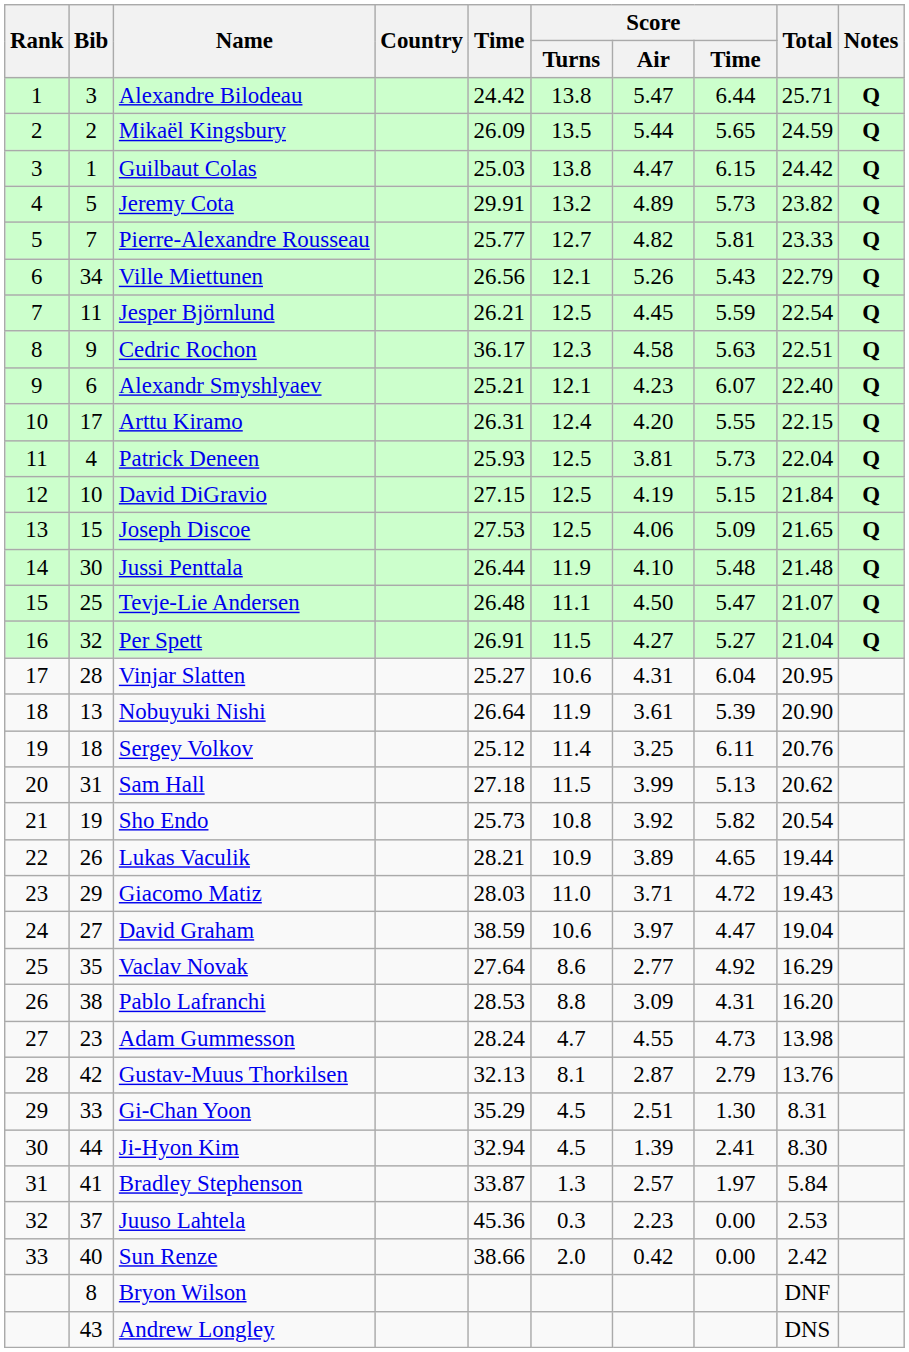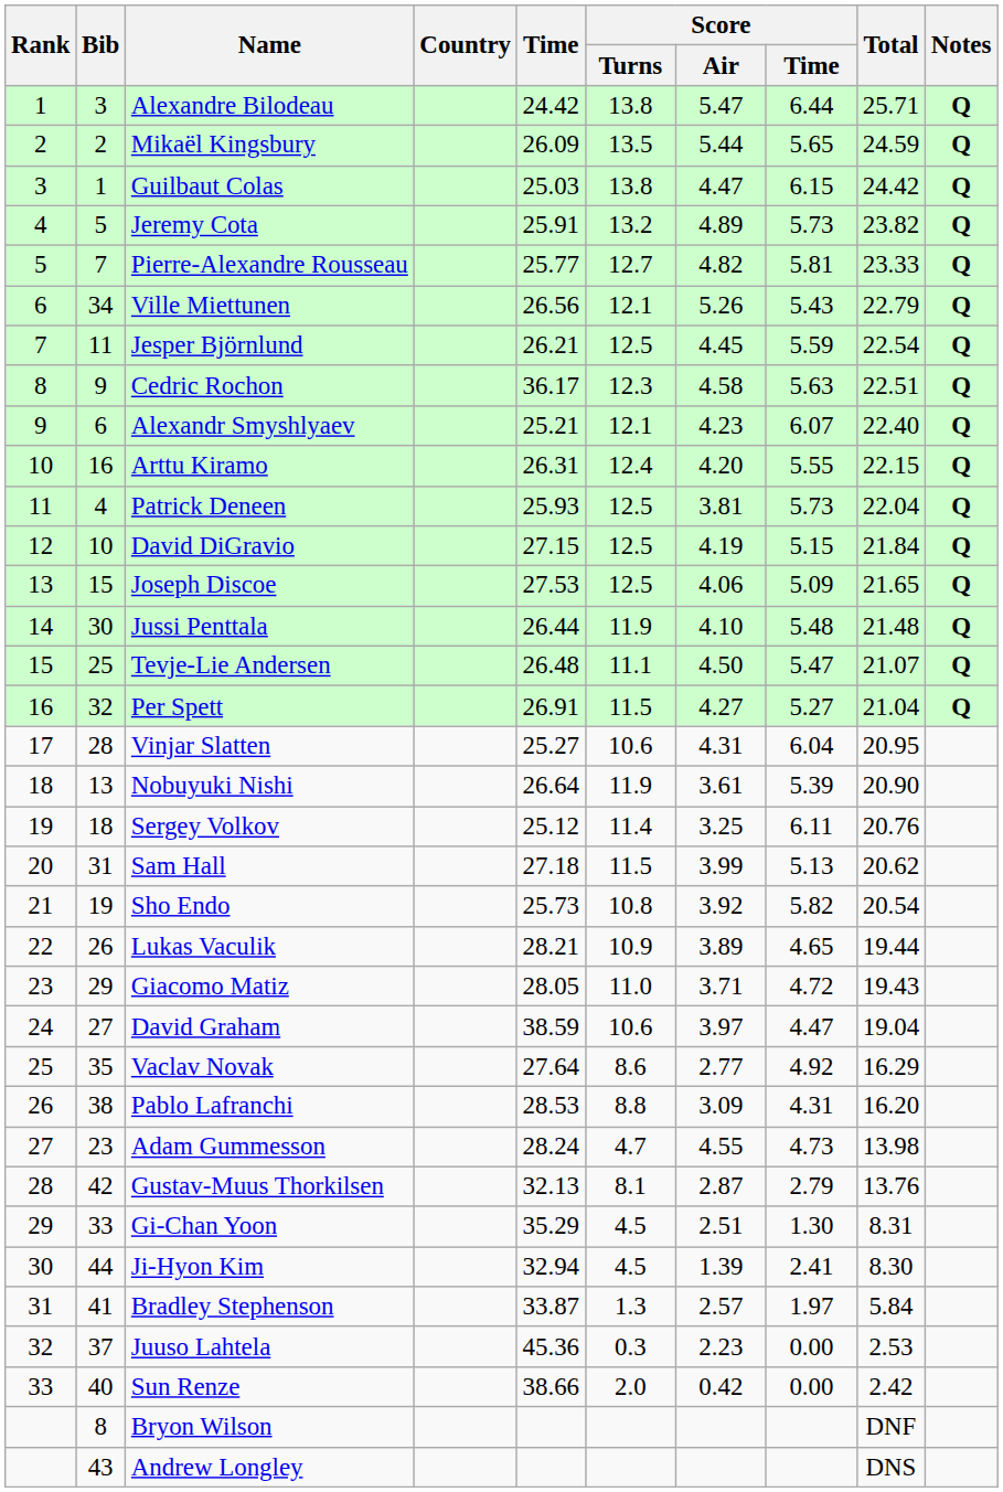Jeremy Cota | Time: 29.91 -> 25.91
Arttu Kiramo | Bib: 17 -> 16
Giacomo Matiz | Time: 28.03 -> 28.05
